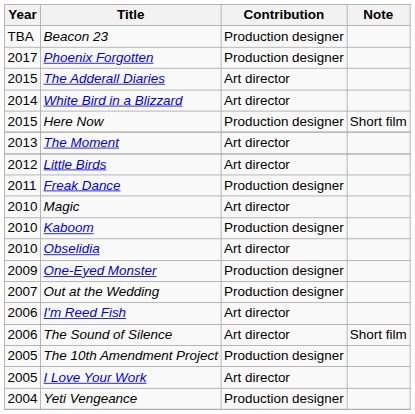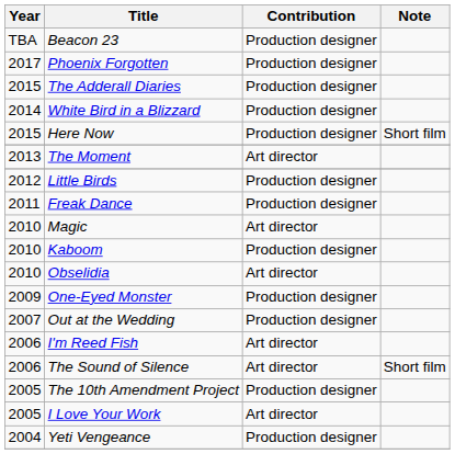The Adderall Diaries | Contribution: Art director -> Production designer
White Bird in a Blizzard | Contribution: Art director -> Production designer
Little Birds | Contribution: Art director -> Production designer
